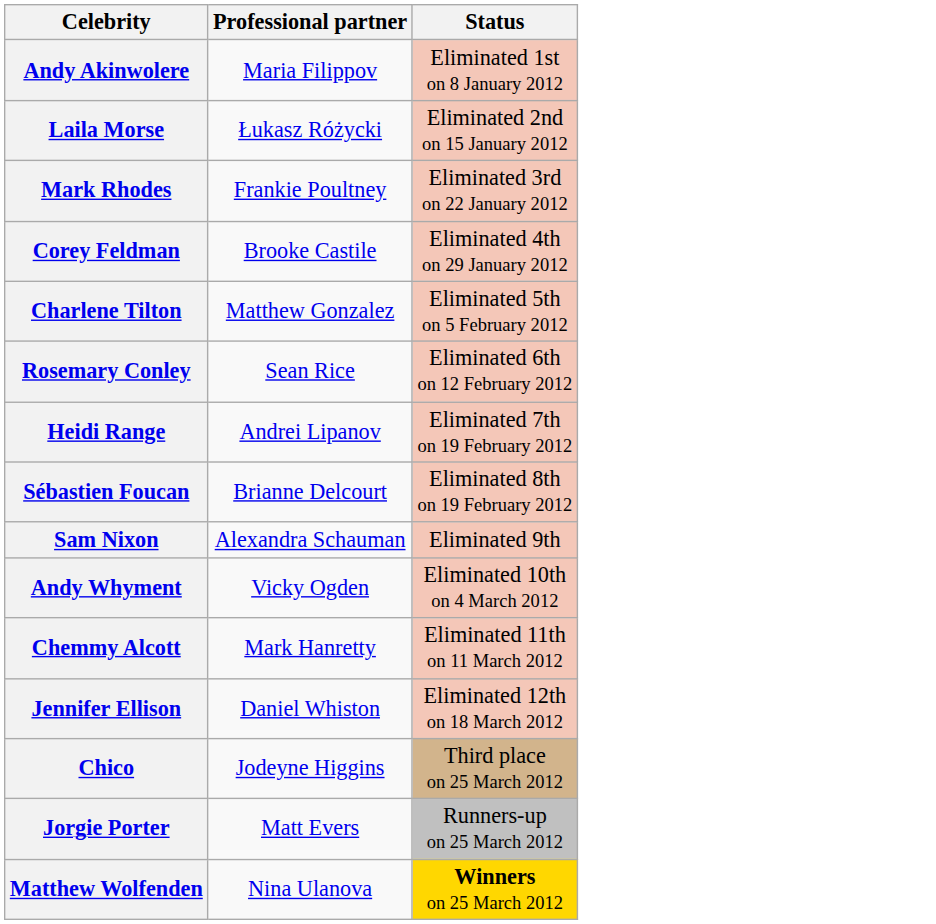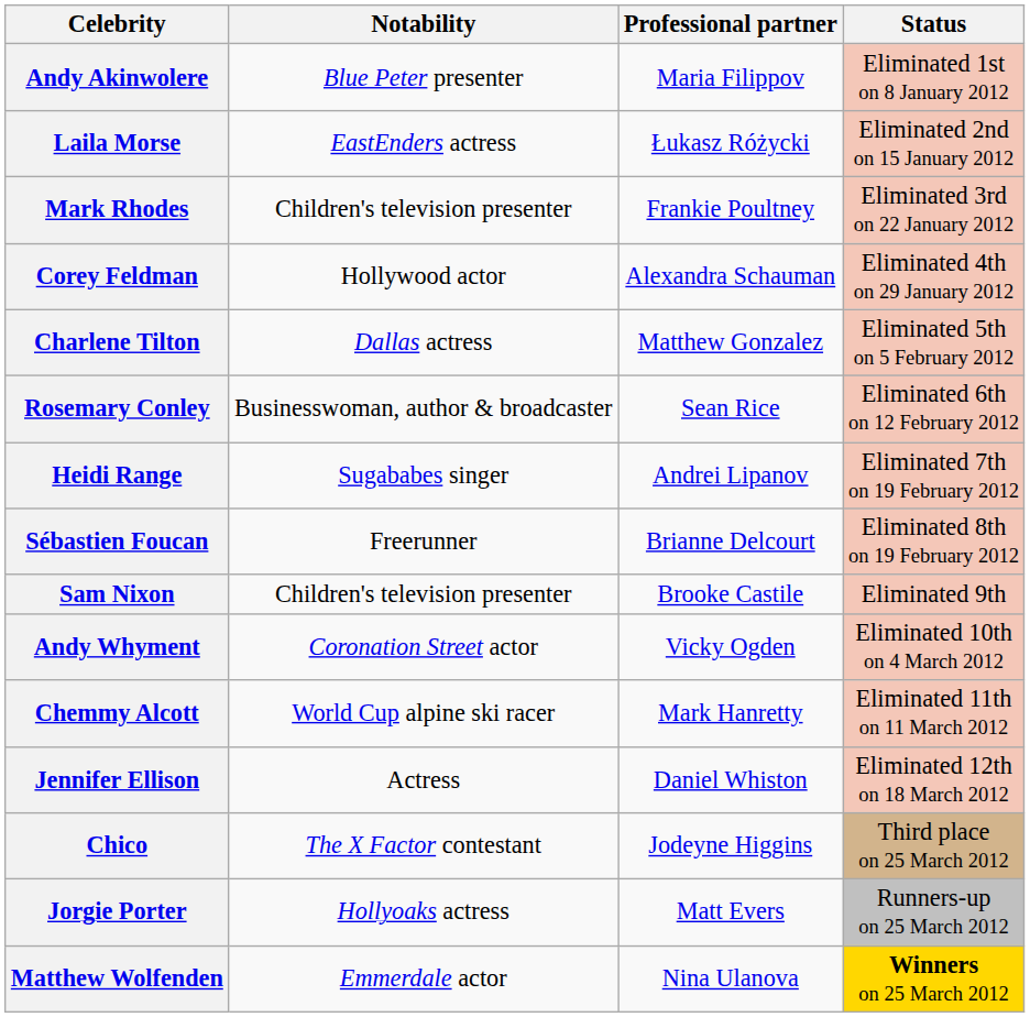+ column: Notability | Blue Peter presenter | EastEnders actress | Children's television presenter | Hollywood actor | Dallas actress | Businesswoman, author & broadcaster | Sugababes singer | Freerunner | Children's television presenter | Coronation Street actor | World Cup alpine ski racer | Actress | The X Factor contestant | Hollyoaks actress | Emmerdale actor
Corey Feldman | Professional partner: Brooke Castile -> Alexandra Schauman
Sam Nixon | Professional partner: Alexandra Schauman -> Brooke Castile
